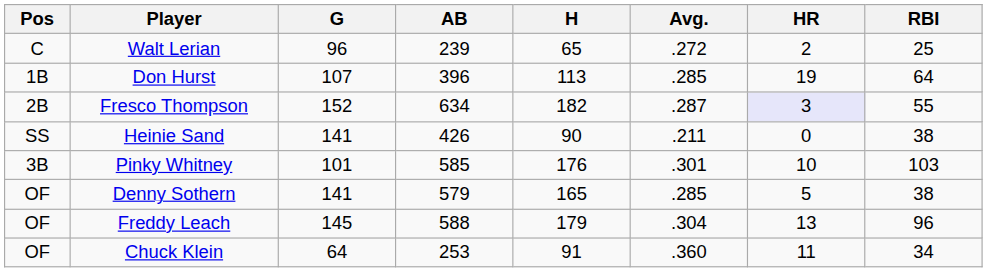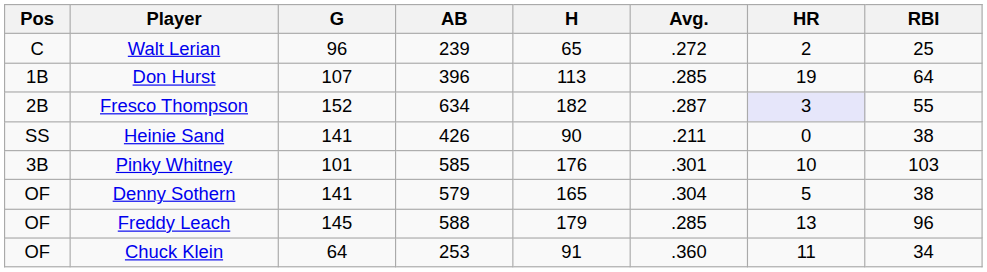Denny Sothern | Avg.: .285 -> .304
Freddy Leach | Avg.: .304 -> .285
